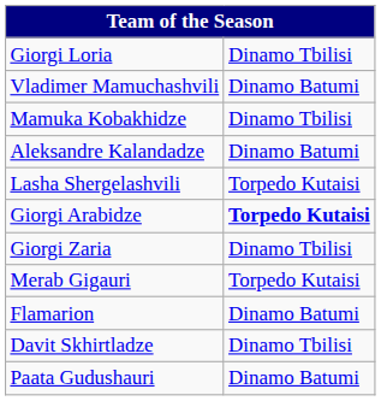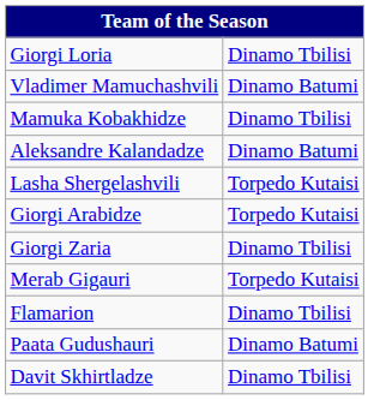Giorgi Arabidze | column 2: bold -> normal
Flamarion | column 2: Dinamo Batumi -> Dinamo Tbilisi
rows swapped: Davit Skhirtladze <-> Paata Gudushauri
